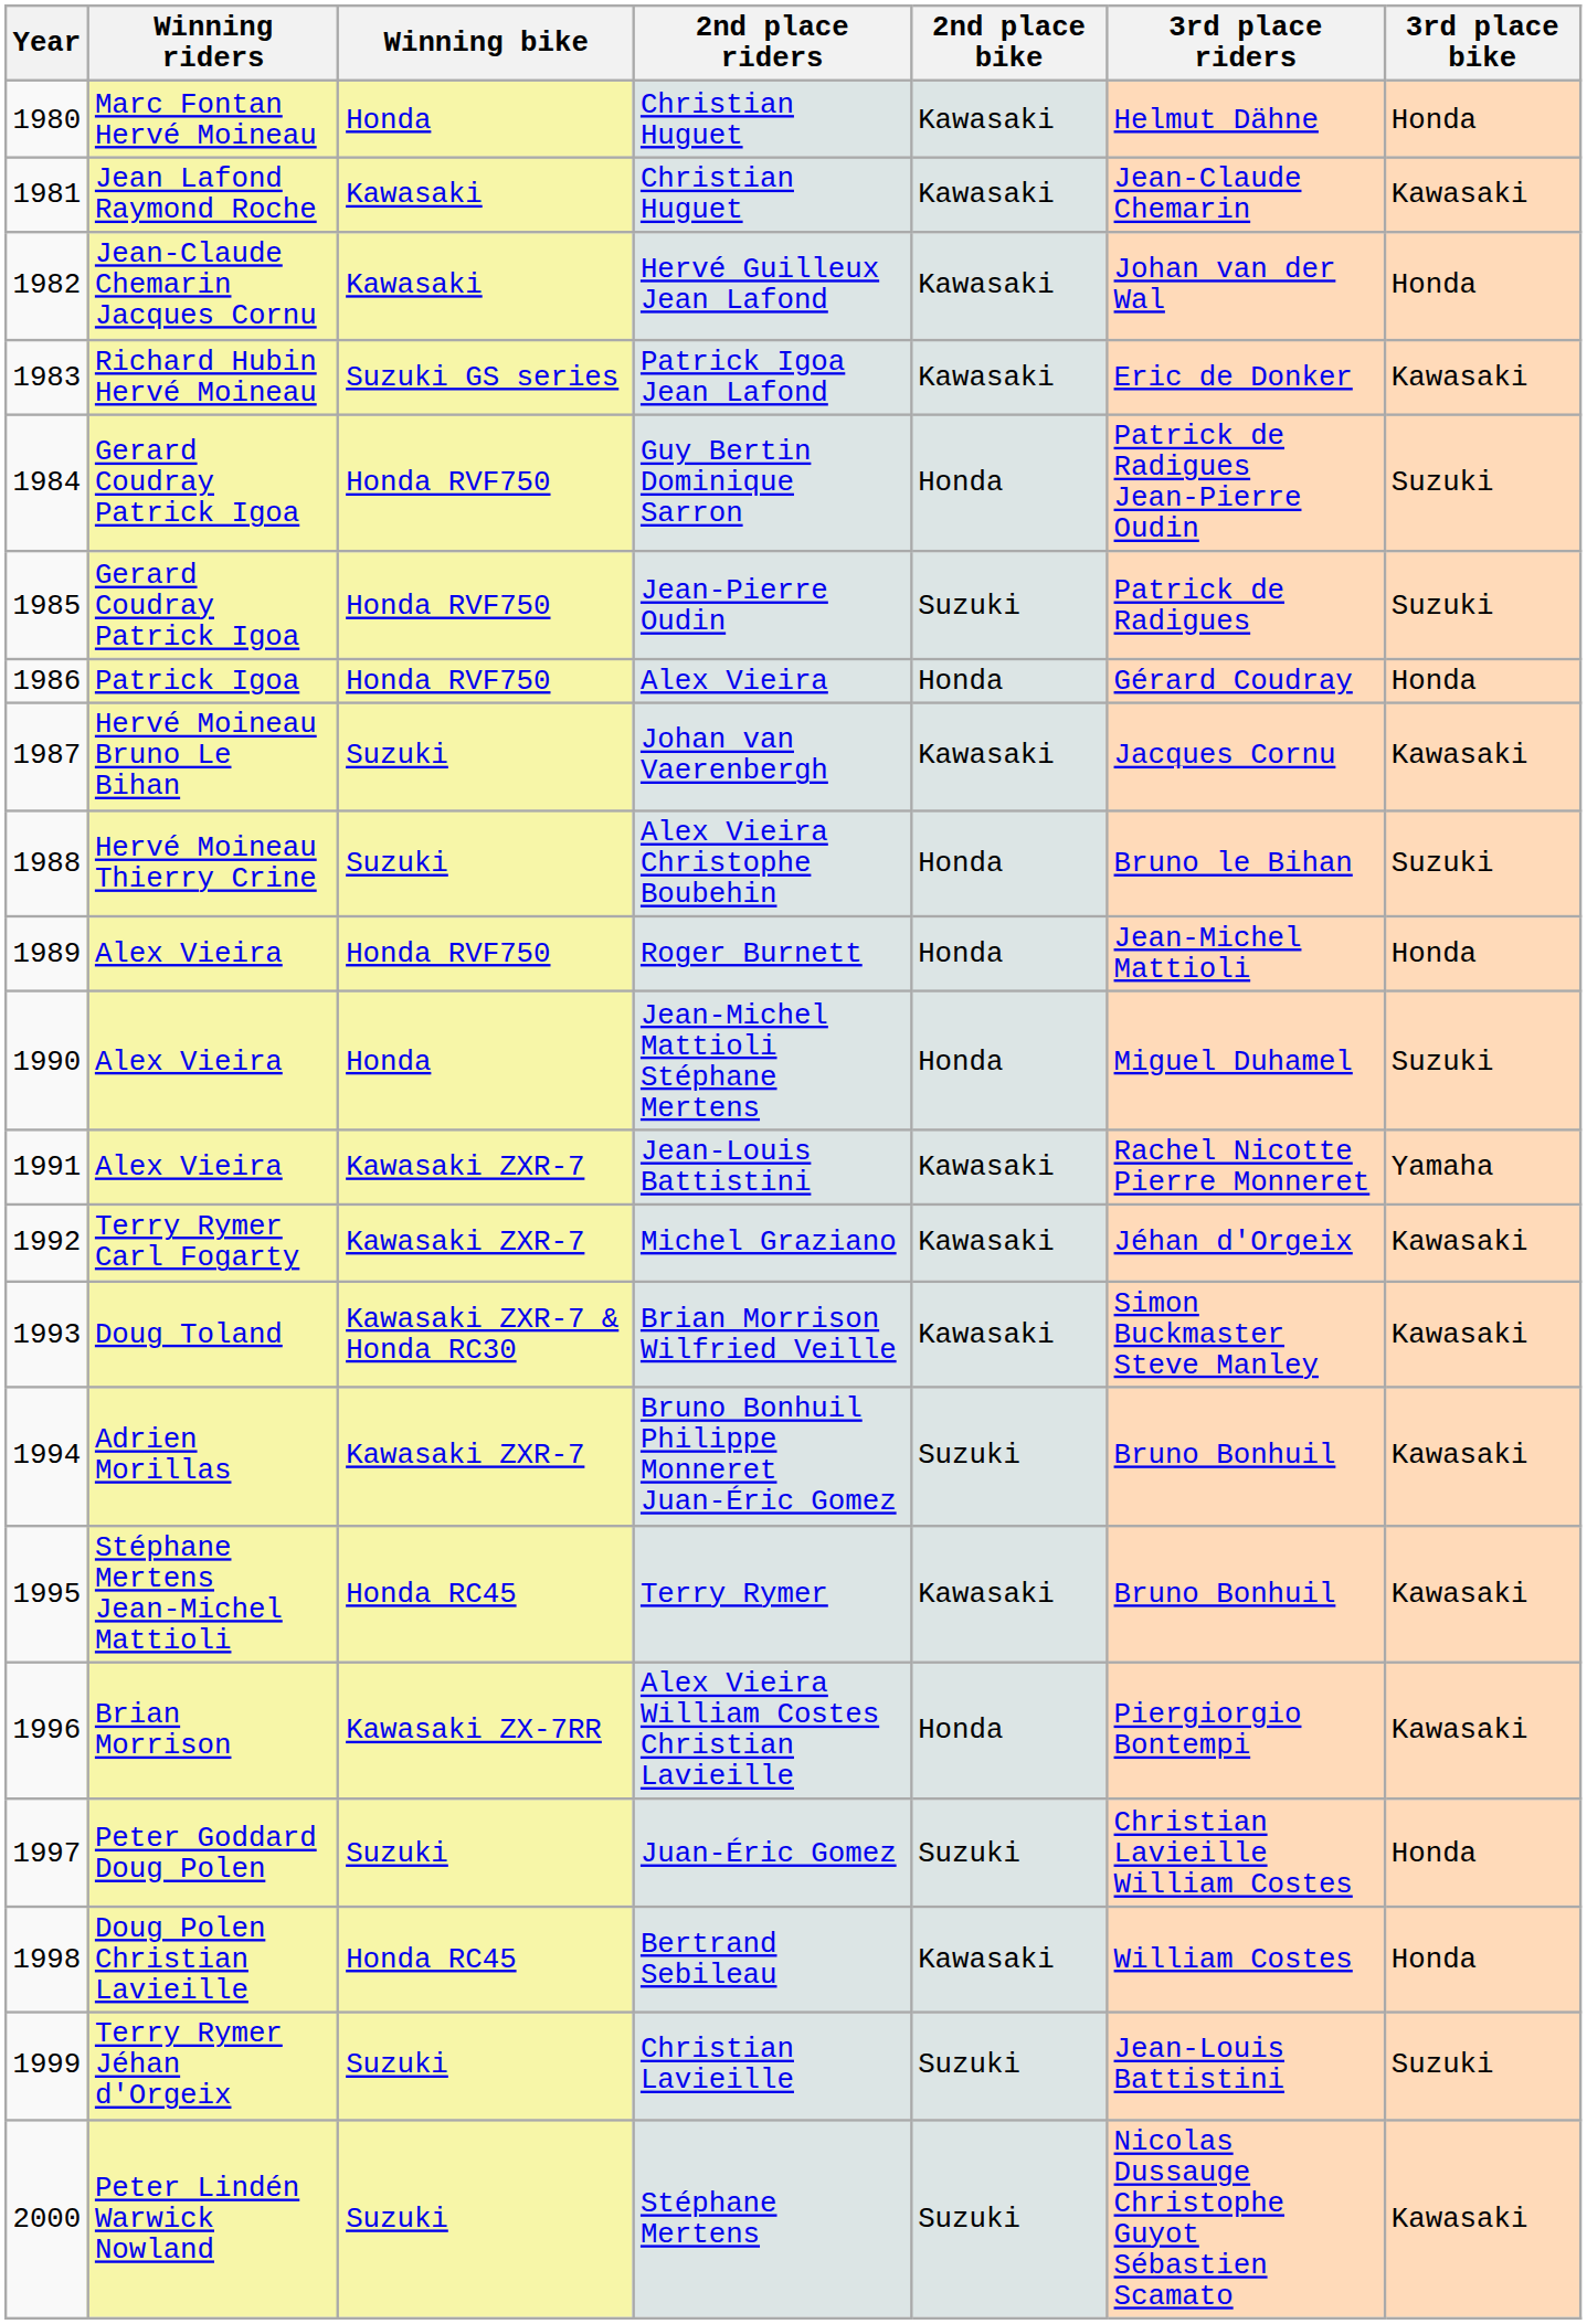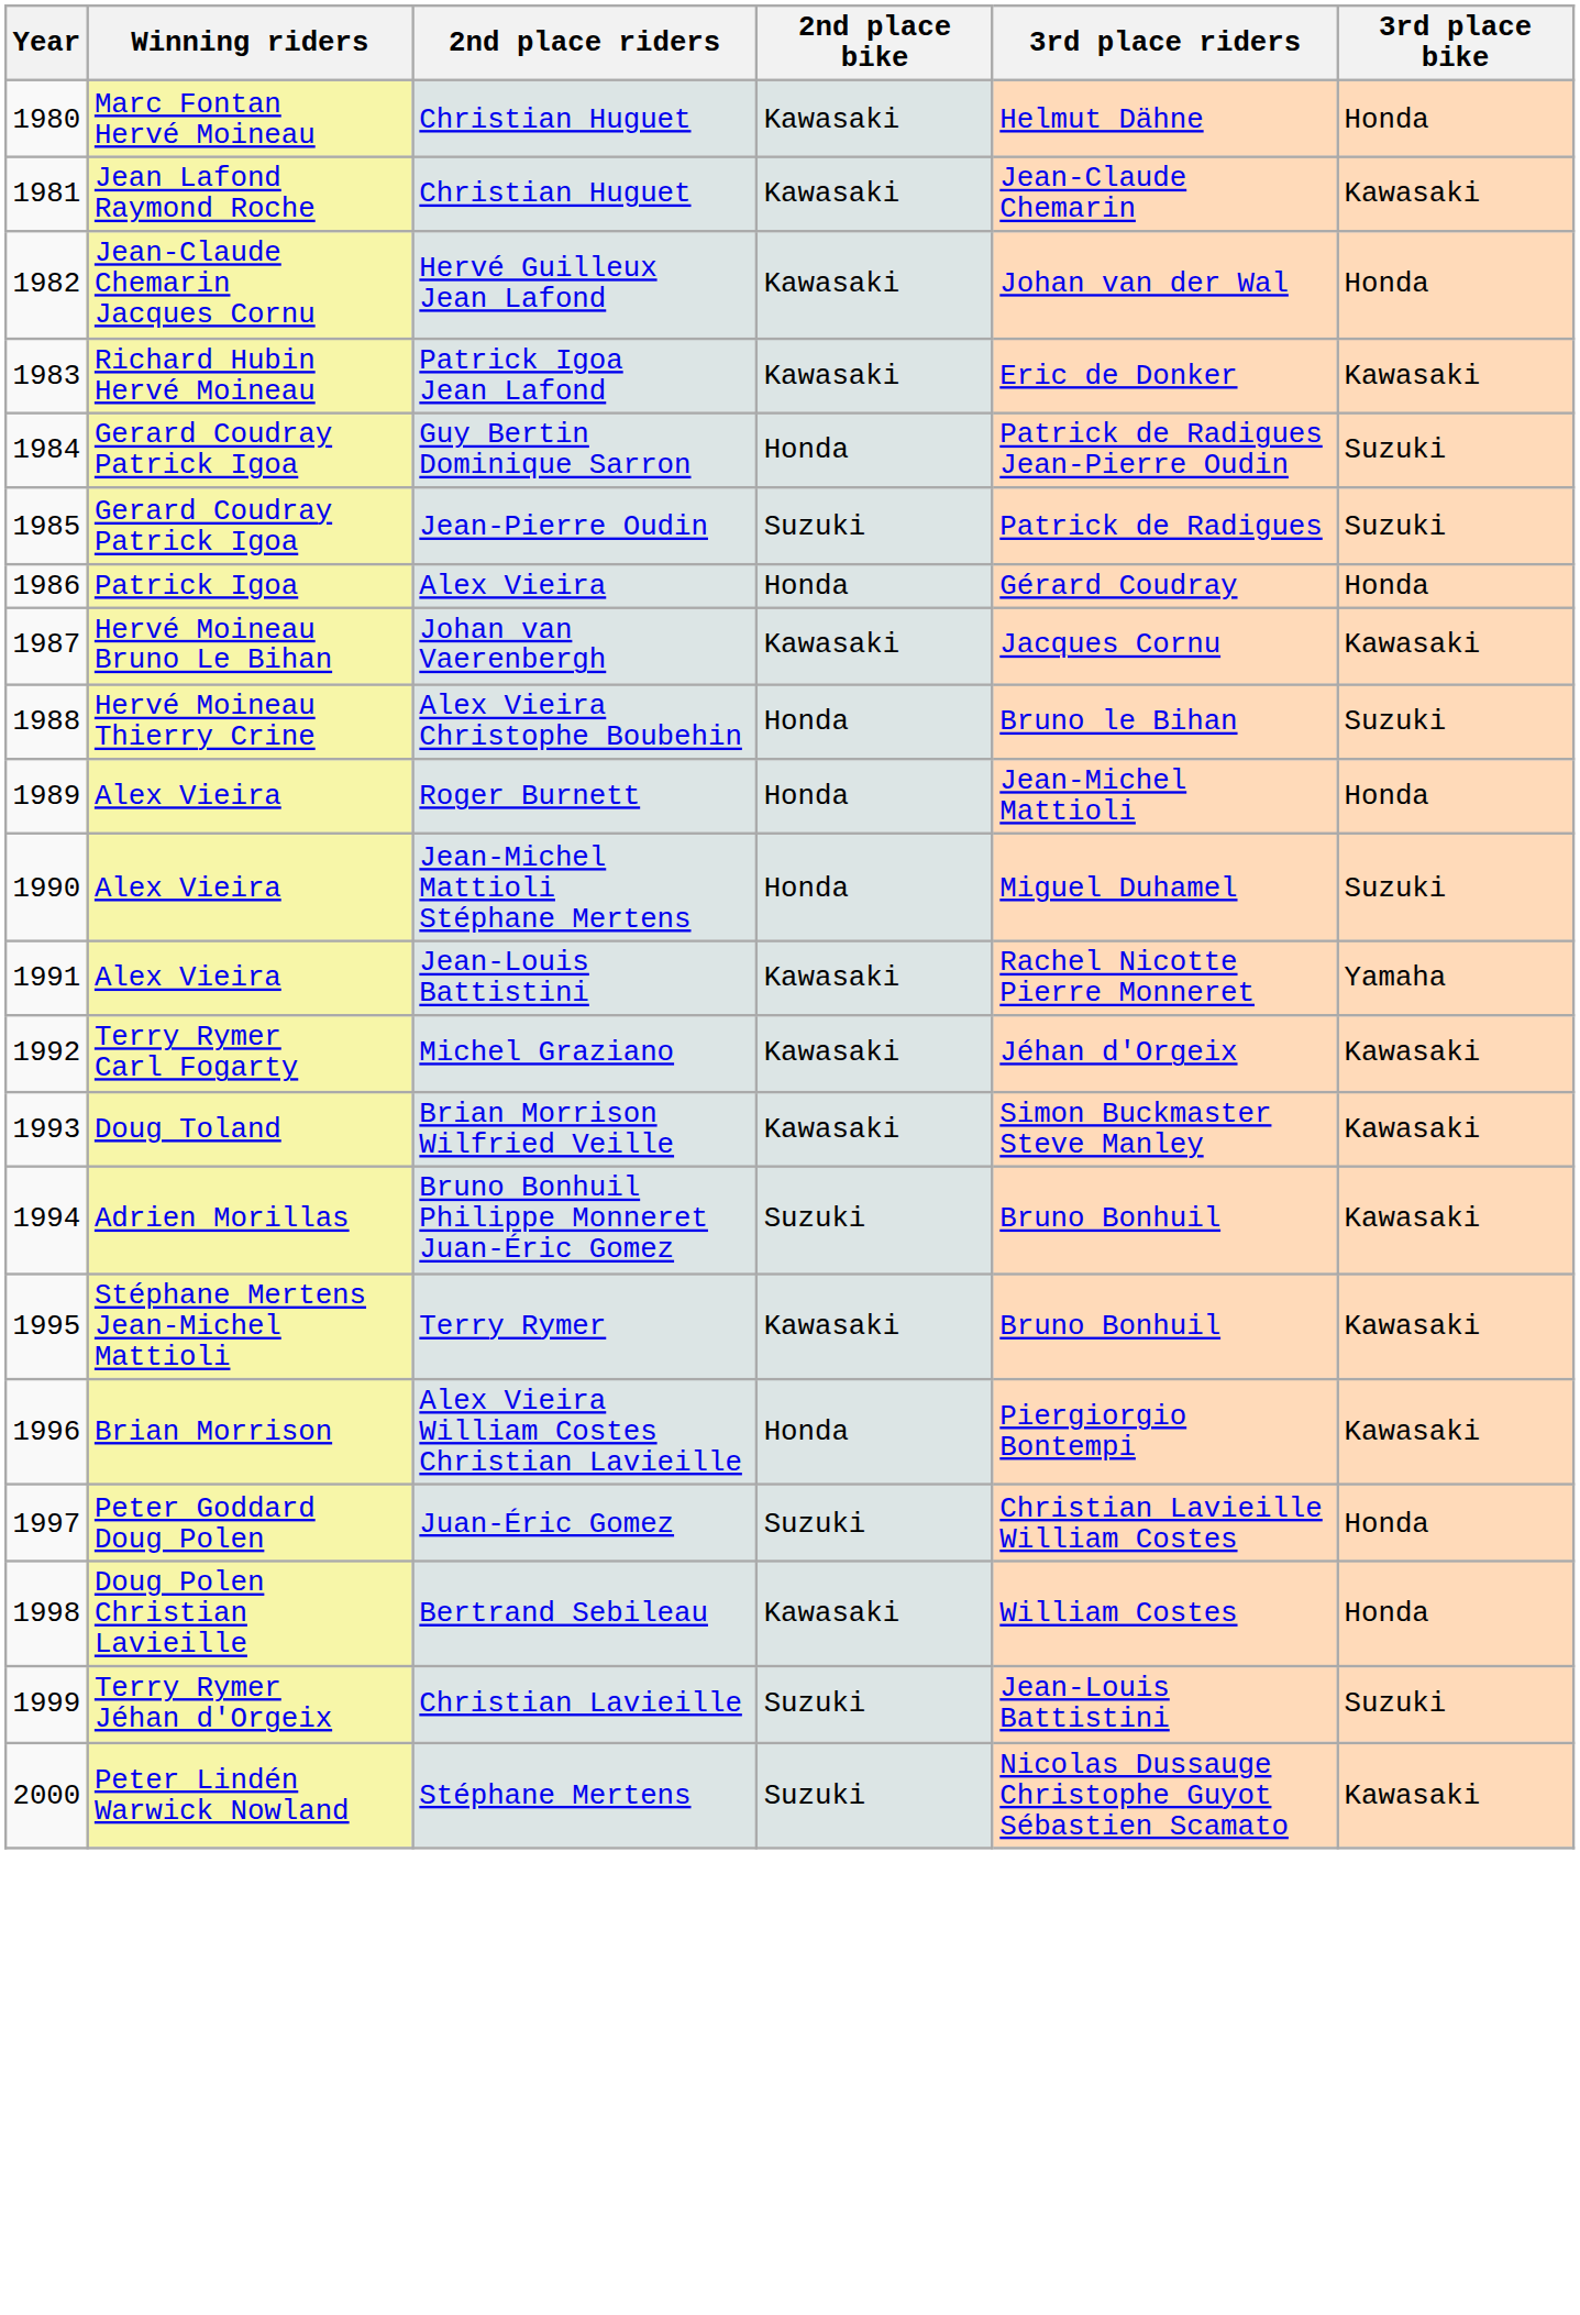- column: Winning bike | Honda | Kawasaki | Kawasaki | Suzuki GS series | Honda RVF750 | Honda RVF750 | Honda RVF750 | Suzuki | Suzuki | Honda RVF750 | Honda | Kawasaki ZXR-7 | Kawasaki ZXR-7 | Kawasaki ZXR-7 & Honda RC30 | Kawasaki ZXR-7 | Honda RC45 | Kawasaki ZX-7RR | Suzuki | Honda RC45 | Suzuki | Suzuki
